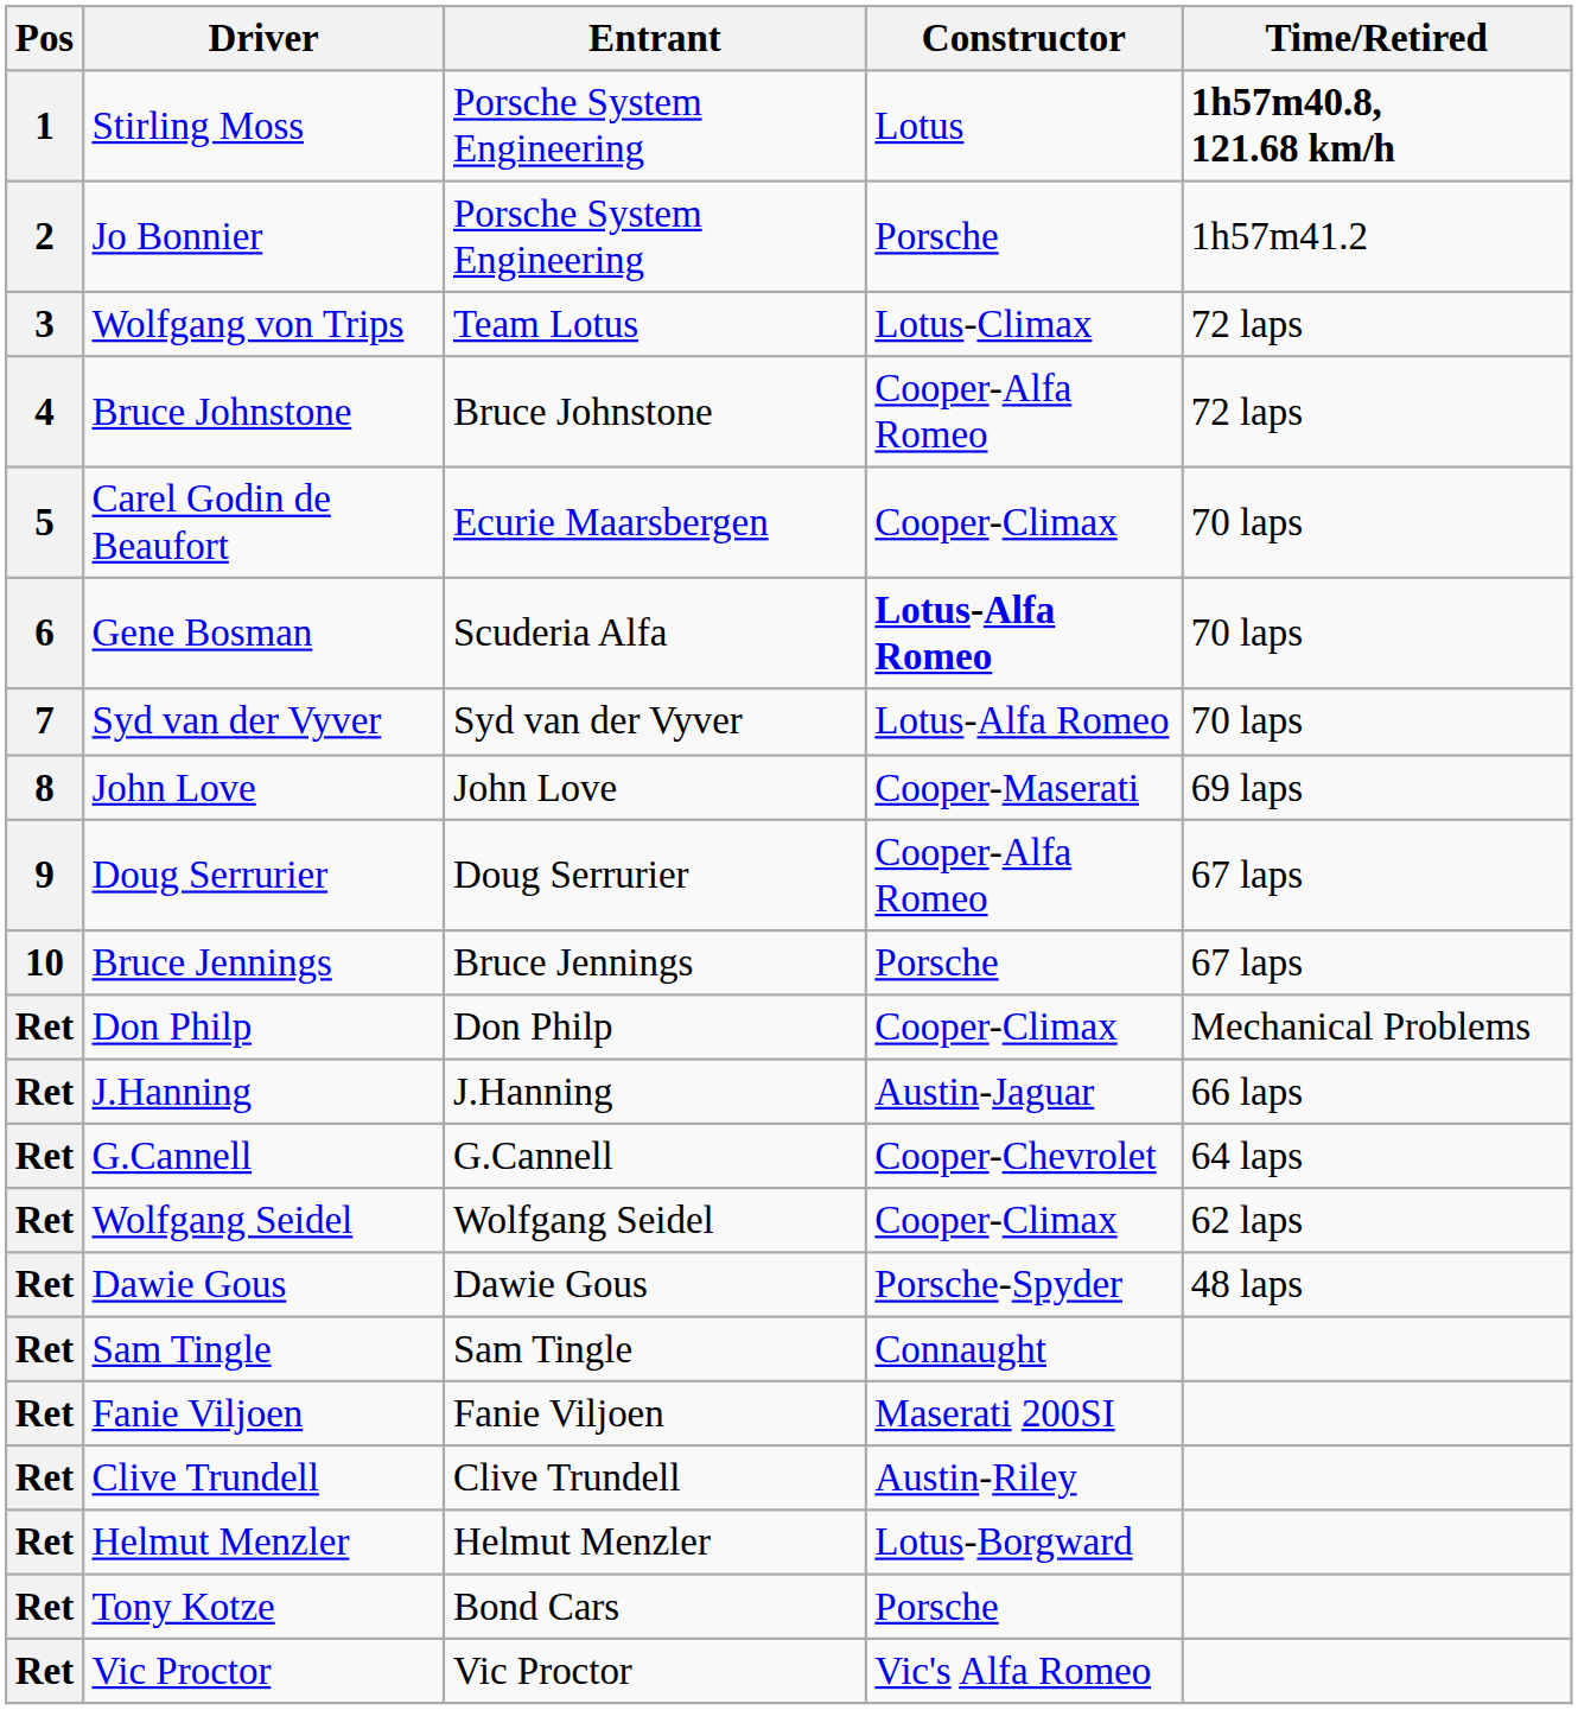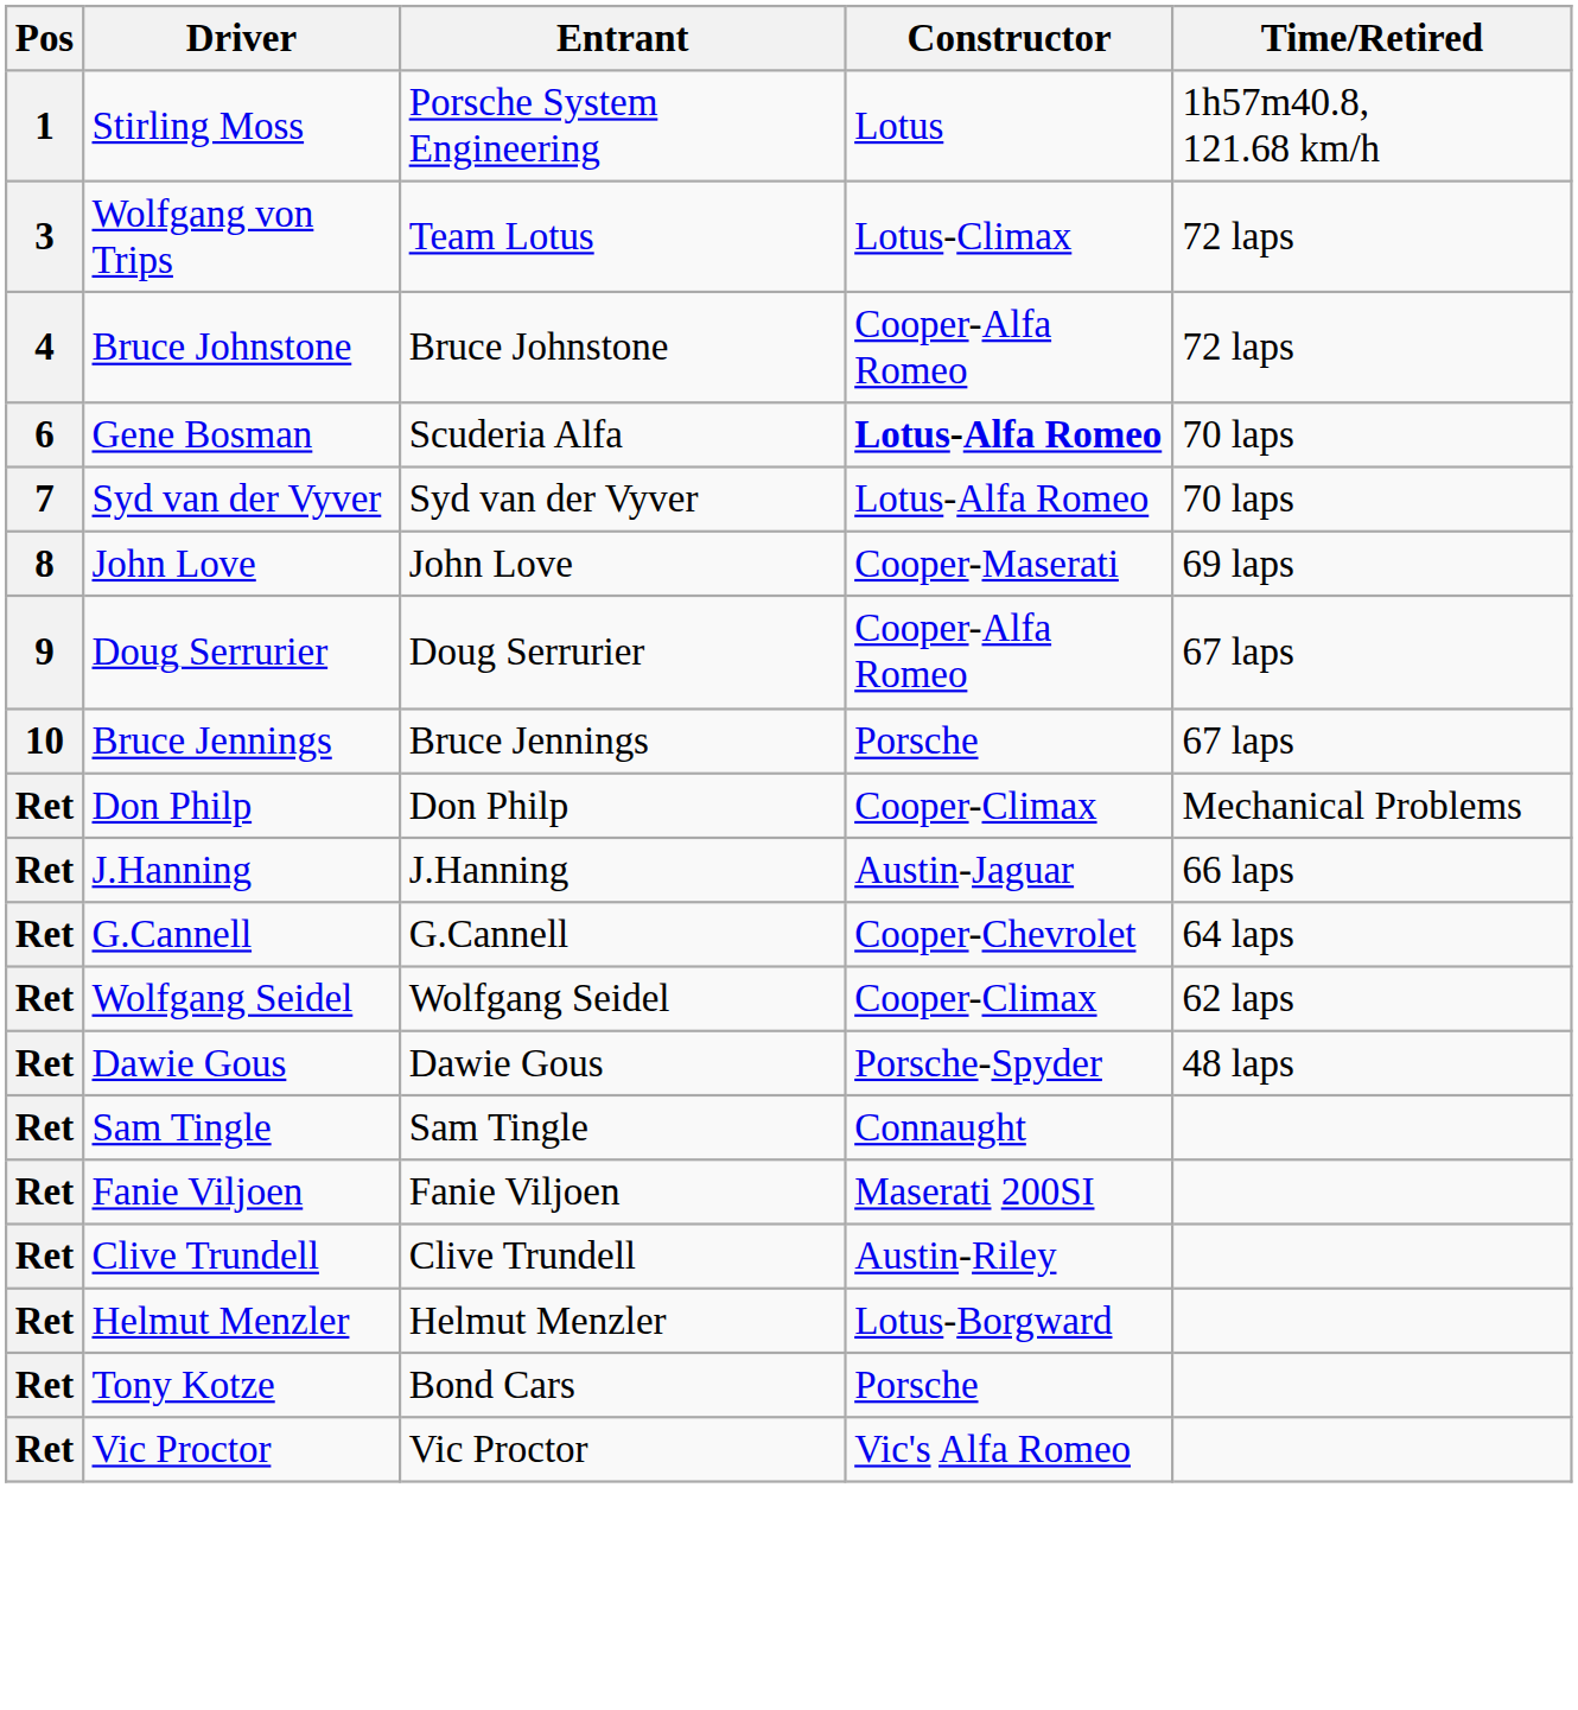Stirling Moss | Time/Retired: bold -> normal
- row: 2 | Jo Bonnier | Porsche System Engineering | Porsche | 1h57m41.2
- row: 5 | Carel Godin de Beaufort | Ecurie Maarsbergen | Cooper-Climax | 70 laps
